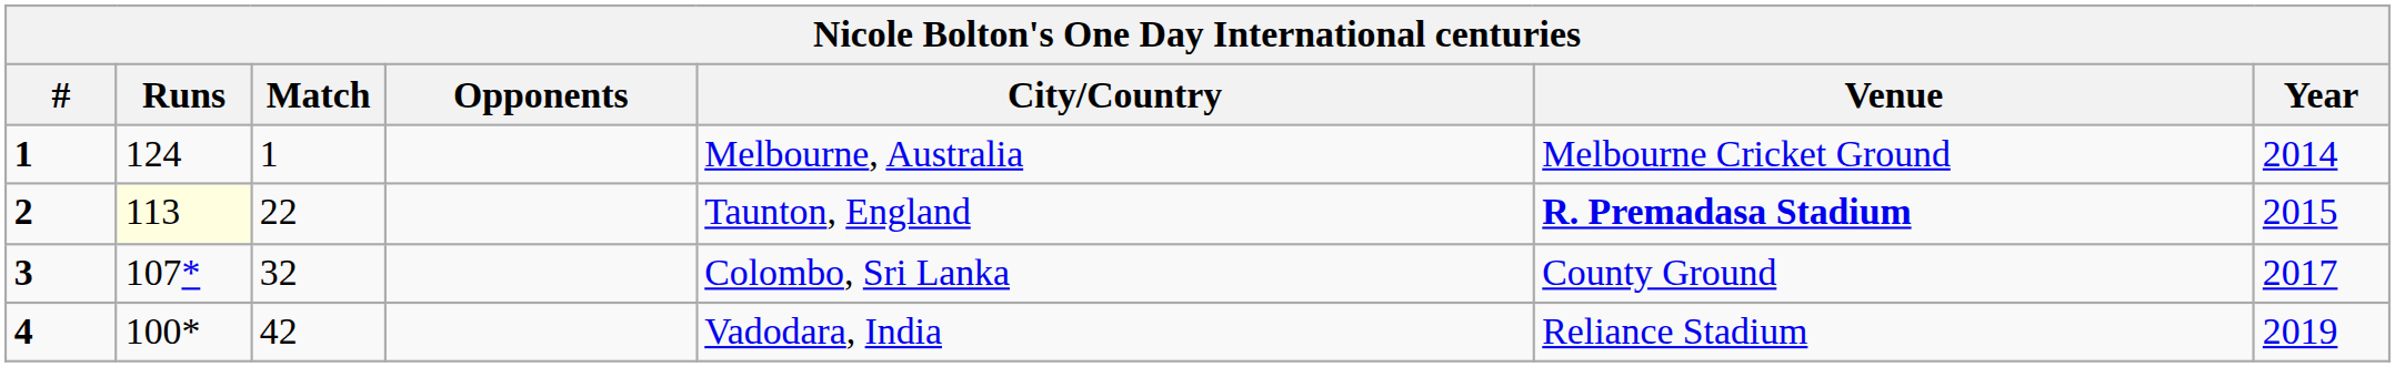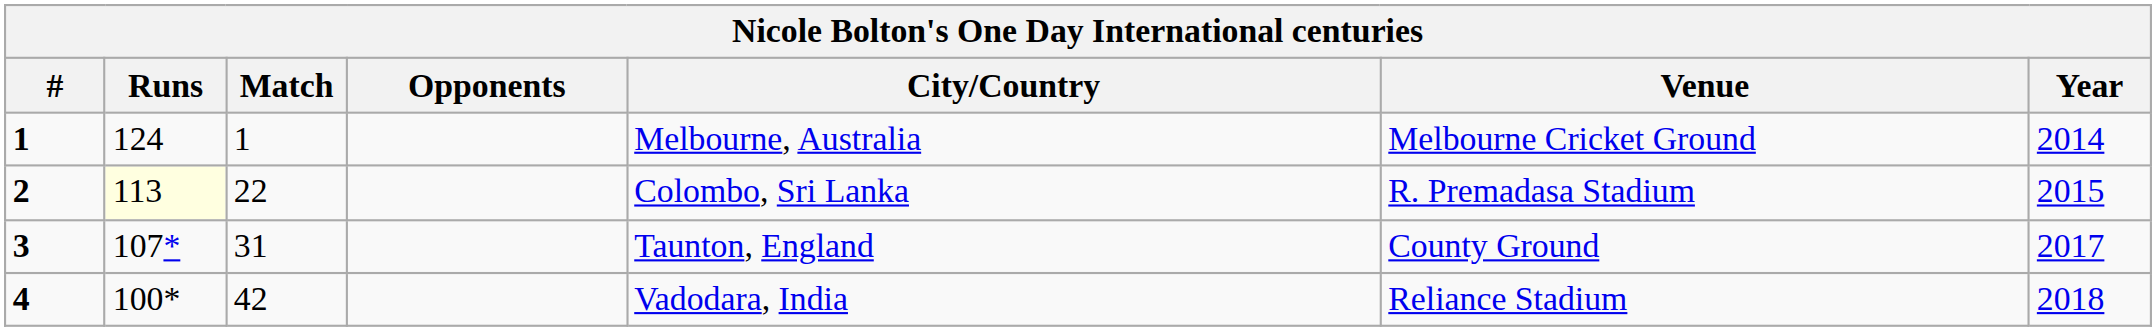2 | City/Country: Taunton, England -> Colombo, Sri Lanka
2 | Venue: bold -> normal
3 | Match: 32 -> 31
3 | City/Country: Colombo, Sri Lanka -> Taunton, England
4 | Year: 2019 -> 2018
